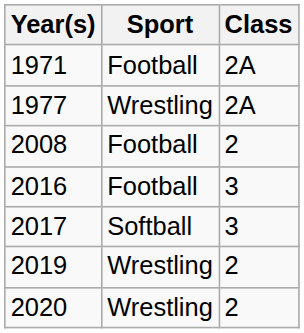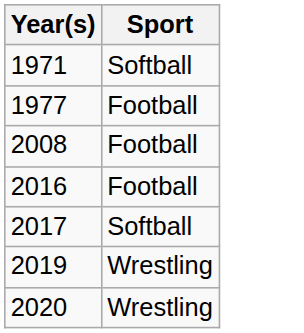- column: Class | 2A | 2A | 2 | 3 | 3 | 2 | 2
1971 | Sport: Football -> Softball
1977 | Sport: Wrestling -> Football
